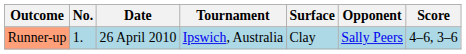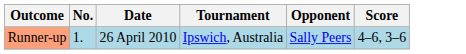- column: Surface | Clay
